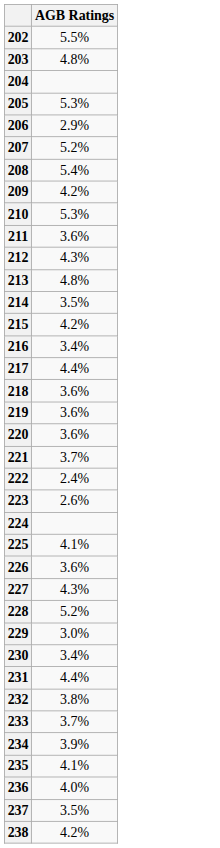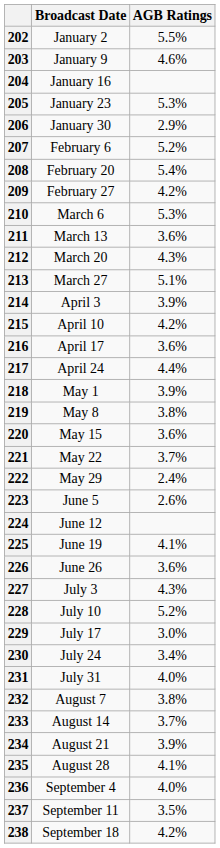+ column: Broadcast Date | January 2 | January 9 | January 16 | January 23 | January 30 | February 6 | February 20 | February 27 | March 6 | March 13 | March 20 | March 27 | April 3 | April 10 | April 17 | April 24 | May 1 | May 8 | May 15 | May 22 | May 29 | June 5 | June 12 | June 19 | June 26 | July 3 | July 10 | July 17 | July 24 | July 31 | August 7 | August 14 | August 21 | August 28 | September 4 | September 11 | September 18
203 | AGB Ratings: 4.8% -> 4.6%
213 | AGB Ratings: 4.8% -> 5.1%
214 | AGB Ratings: 3.5% -> 3.9%
216 | AGB Ratings: 3.4% -> 3.6%
218 | AGB Ratings: 3.6% -> 3.9%
219 | AGB Ratings: 3.6% -> 3.8%
231 | AGB Ratings: 4.4% -> 4.0%
